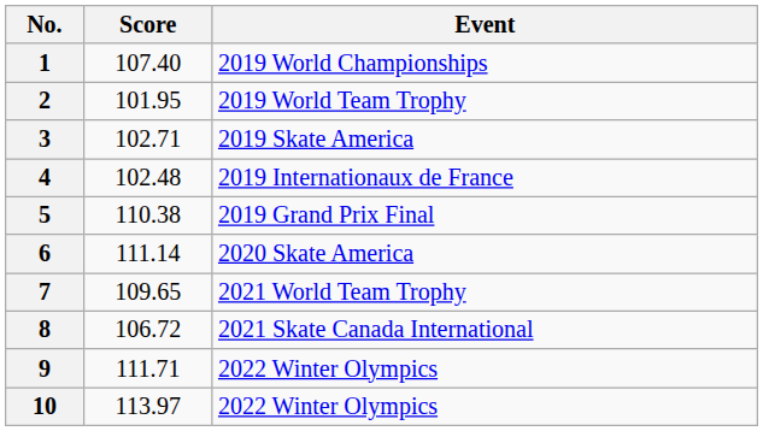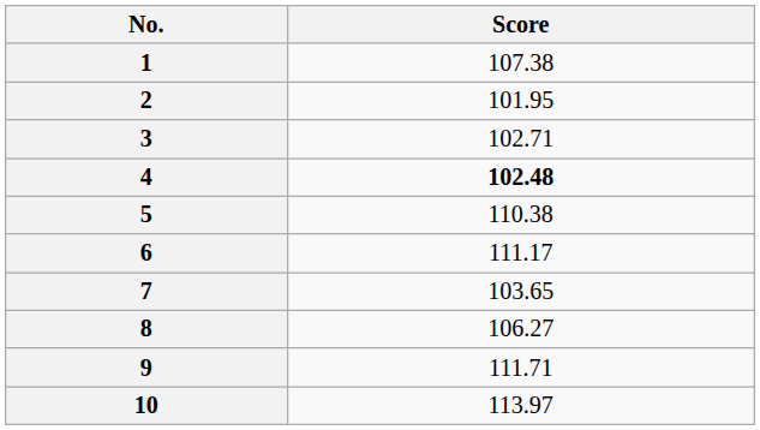- column: Event | 2019 World Championships | 2019 World Team Trophy | 2019 Skate America | 2019 Internationaux de France | 2019 Grand Prix Final | 2020 Skate America | 2021 World Team Trophy | 2021 Skate Canada International | 2022 Winter Olympics | 2022 Winter Olympics
1 | Score: 107.40 -> 107.38
4 | Score: normal -> bold
6 | Score: 111.14 -> 111.17
7 | Score: 109.65 -> 103.65
8 | Score: 106.72 -> 106.27
